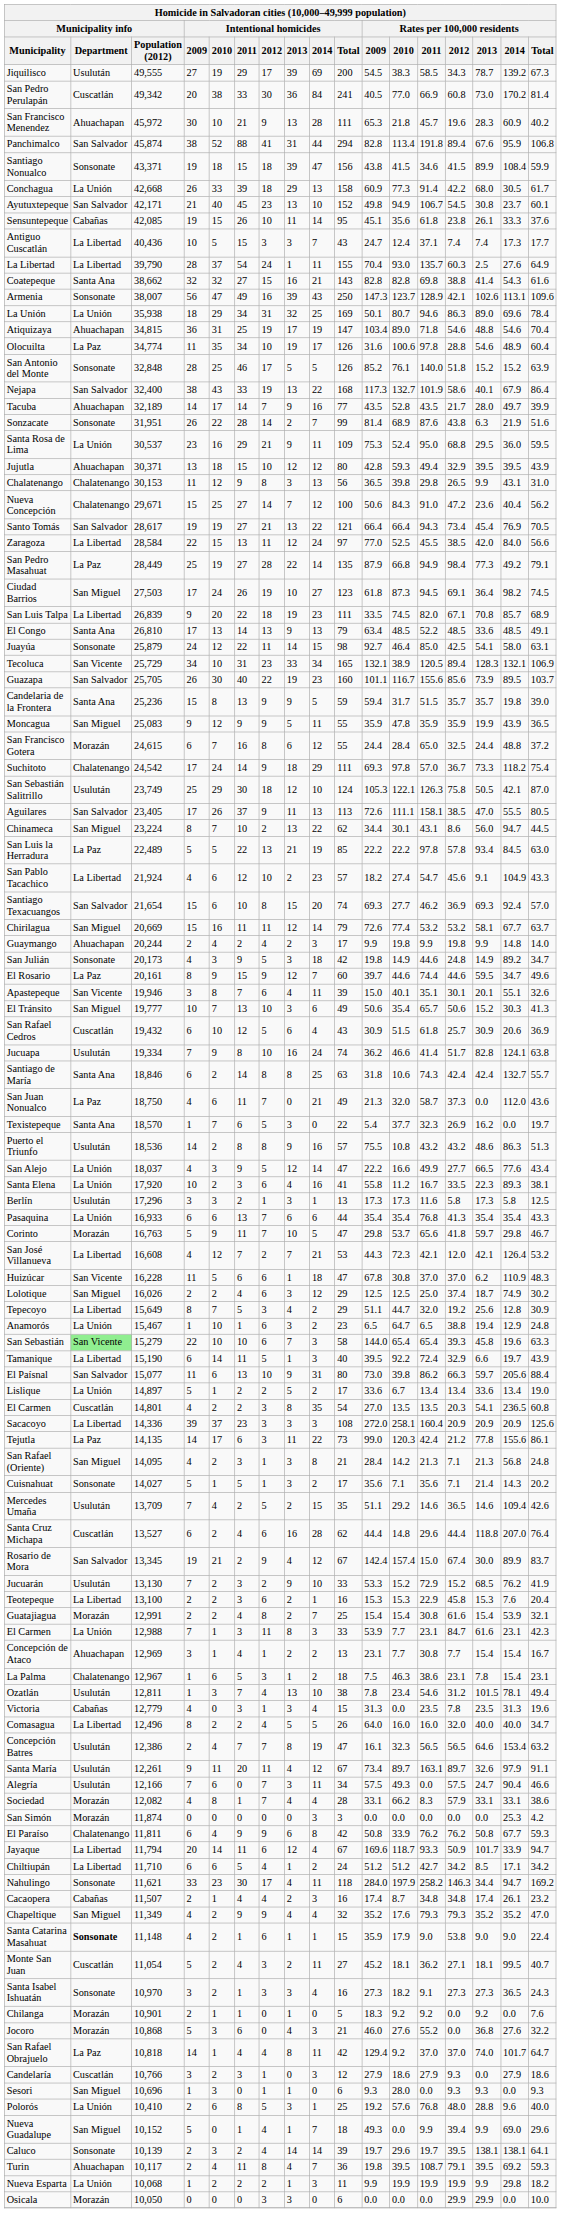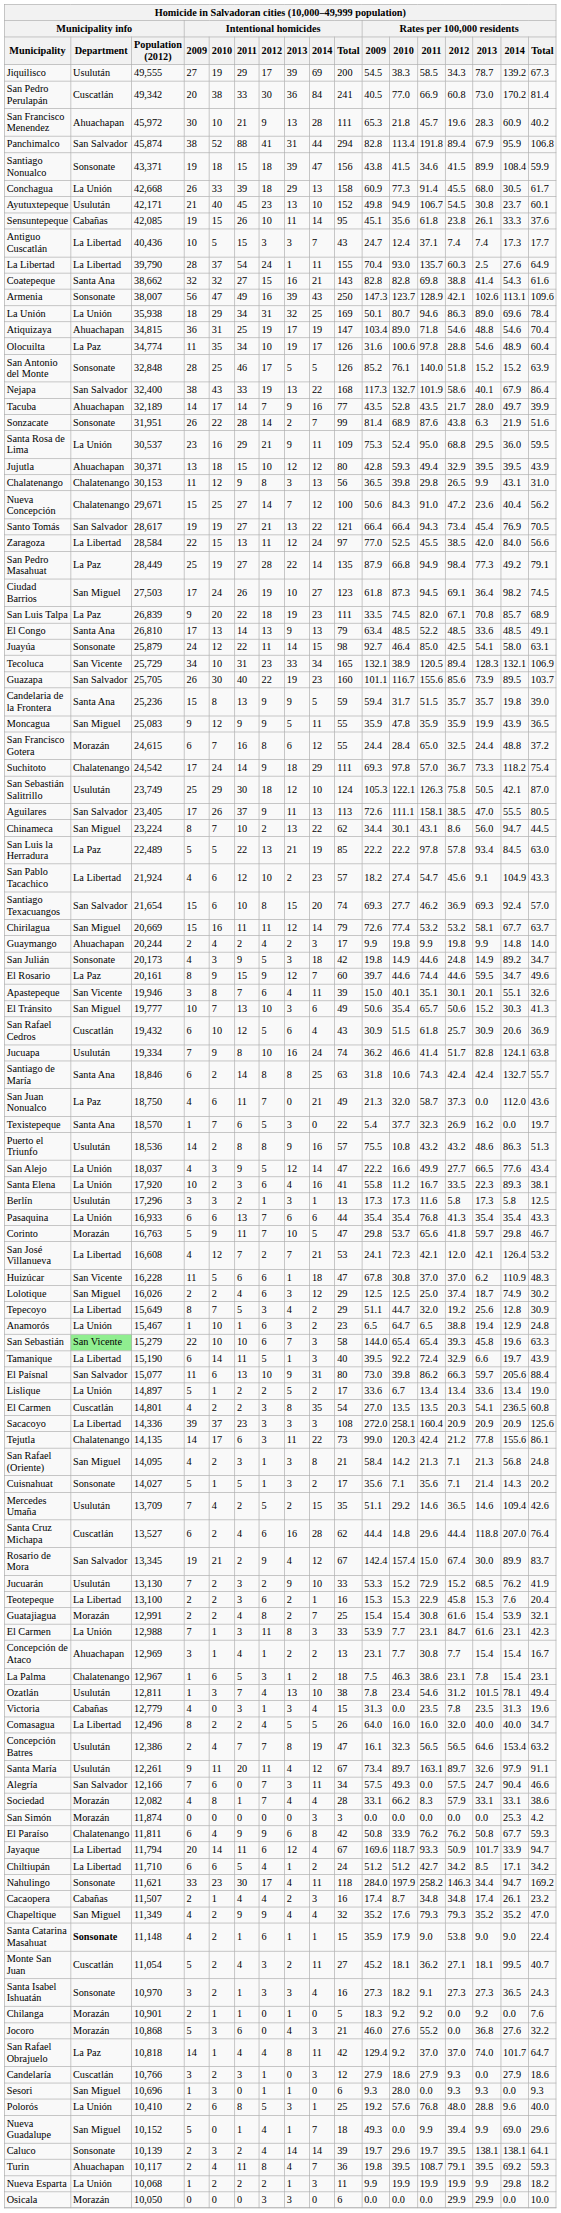Panchimalco | Rates per 100,000 residents / 2013: 67.6 -> 67.9
Conchagua | Rates per 100,000 residents / 2012: 42.2 -> 45.5
Ayutuxtepeque | Municipality info / Department: San Salvador -> Usulután
San Luis Talpa | Municipality info / Department: La Libertad -> La Paz
San José Villanueva | Rates per 100,000 residents / 2009: 44.3 -> 24.1
Tejutla | Municipality info / Department: La Paz -> Chalatenango
San Rafael (Oriente) | Rates per 100,000 residents / 2009: 28.4 -> 58.4
Alegría | Municipality info / Department: Usulután -> San Salvador
